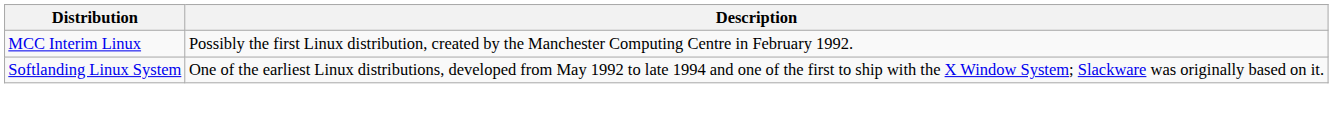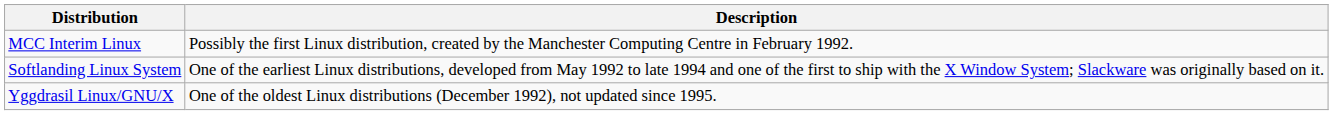+ row: Yggdrasil Linux/GNU/X | One of the oldest Linux distributions (December 1992), not updated since 1995.
